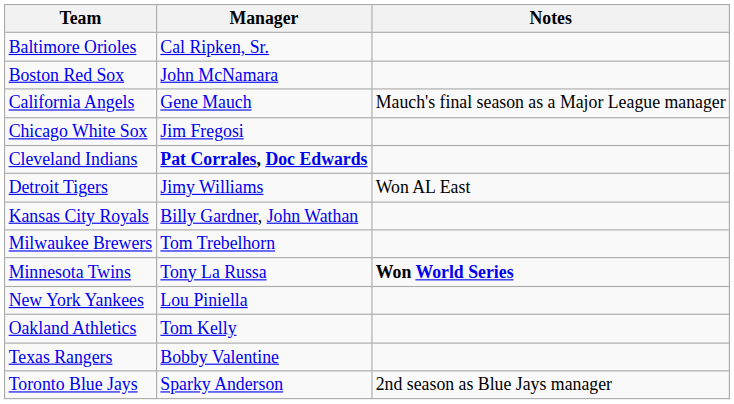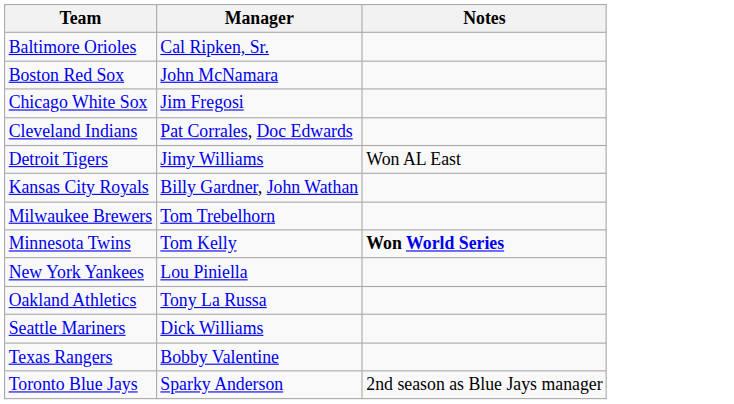- row: California Angels | Gene Mauch | Mauch's final season as a Major League manager
Cleveland Indians | Manager: bold -> normal
Minnesota Twins | Manager: Tony La Russa -> Tom Kelly
Oakland Athletics | Manager: Tom Kelly -> Tony La Russa
+ row: Seattle Mariners | Dick Williams
